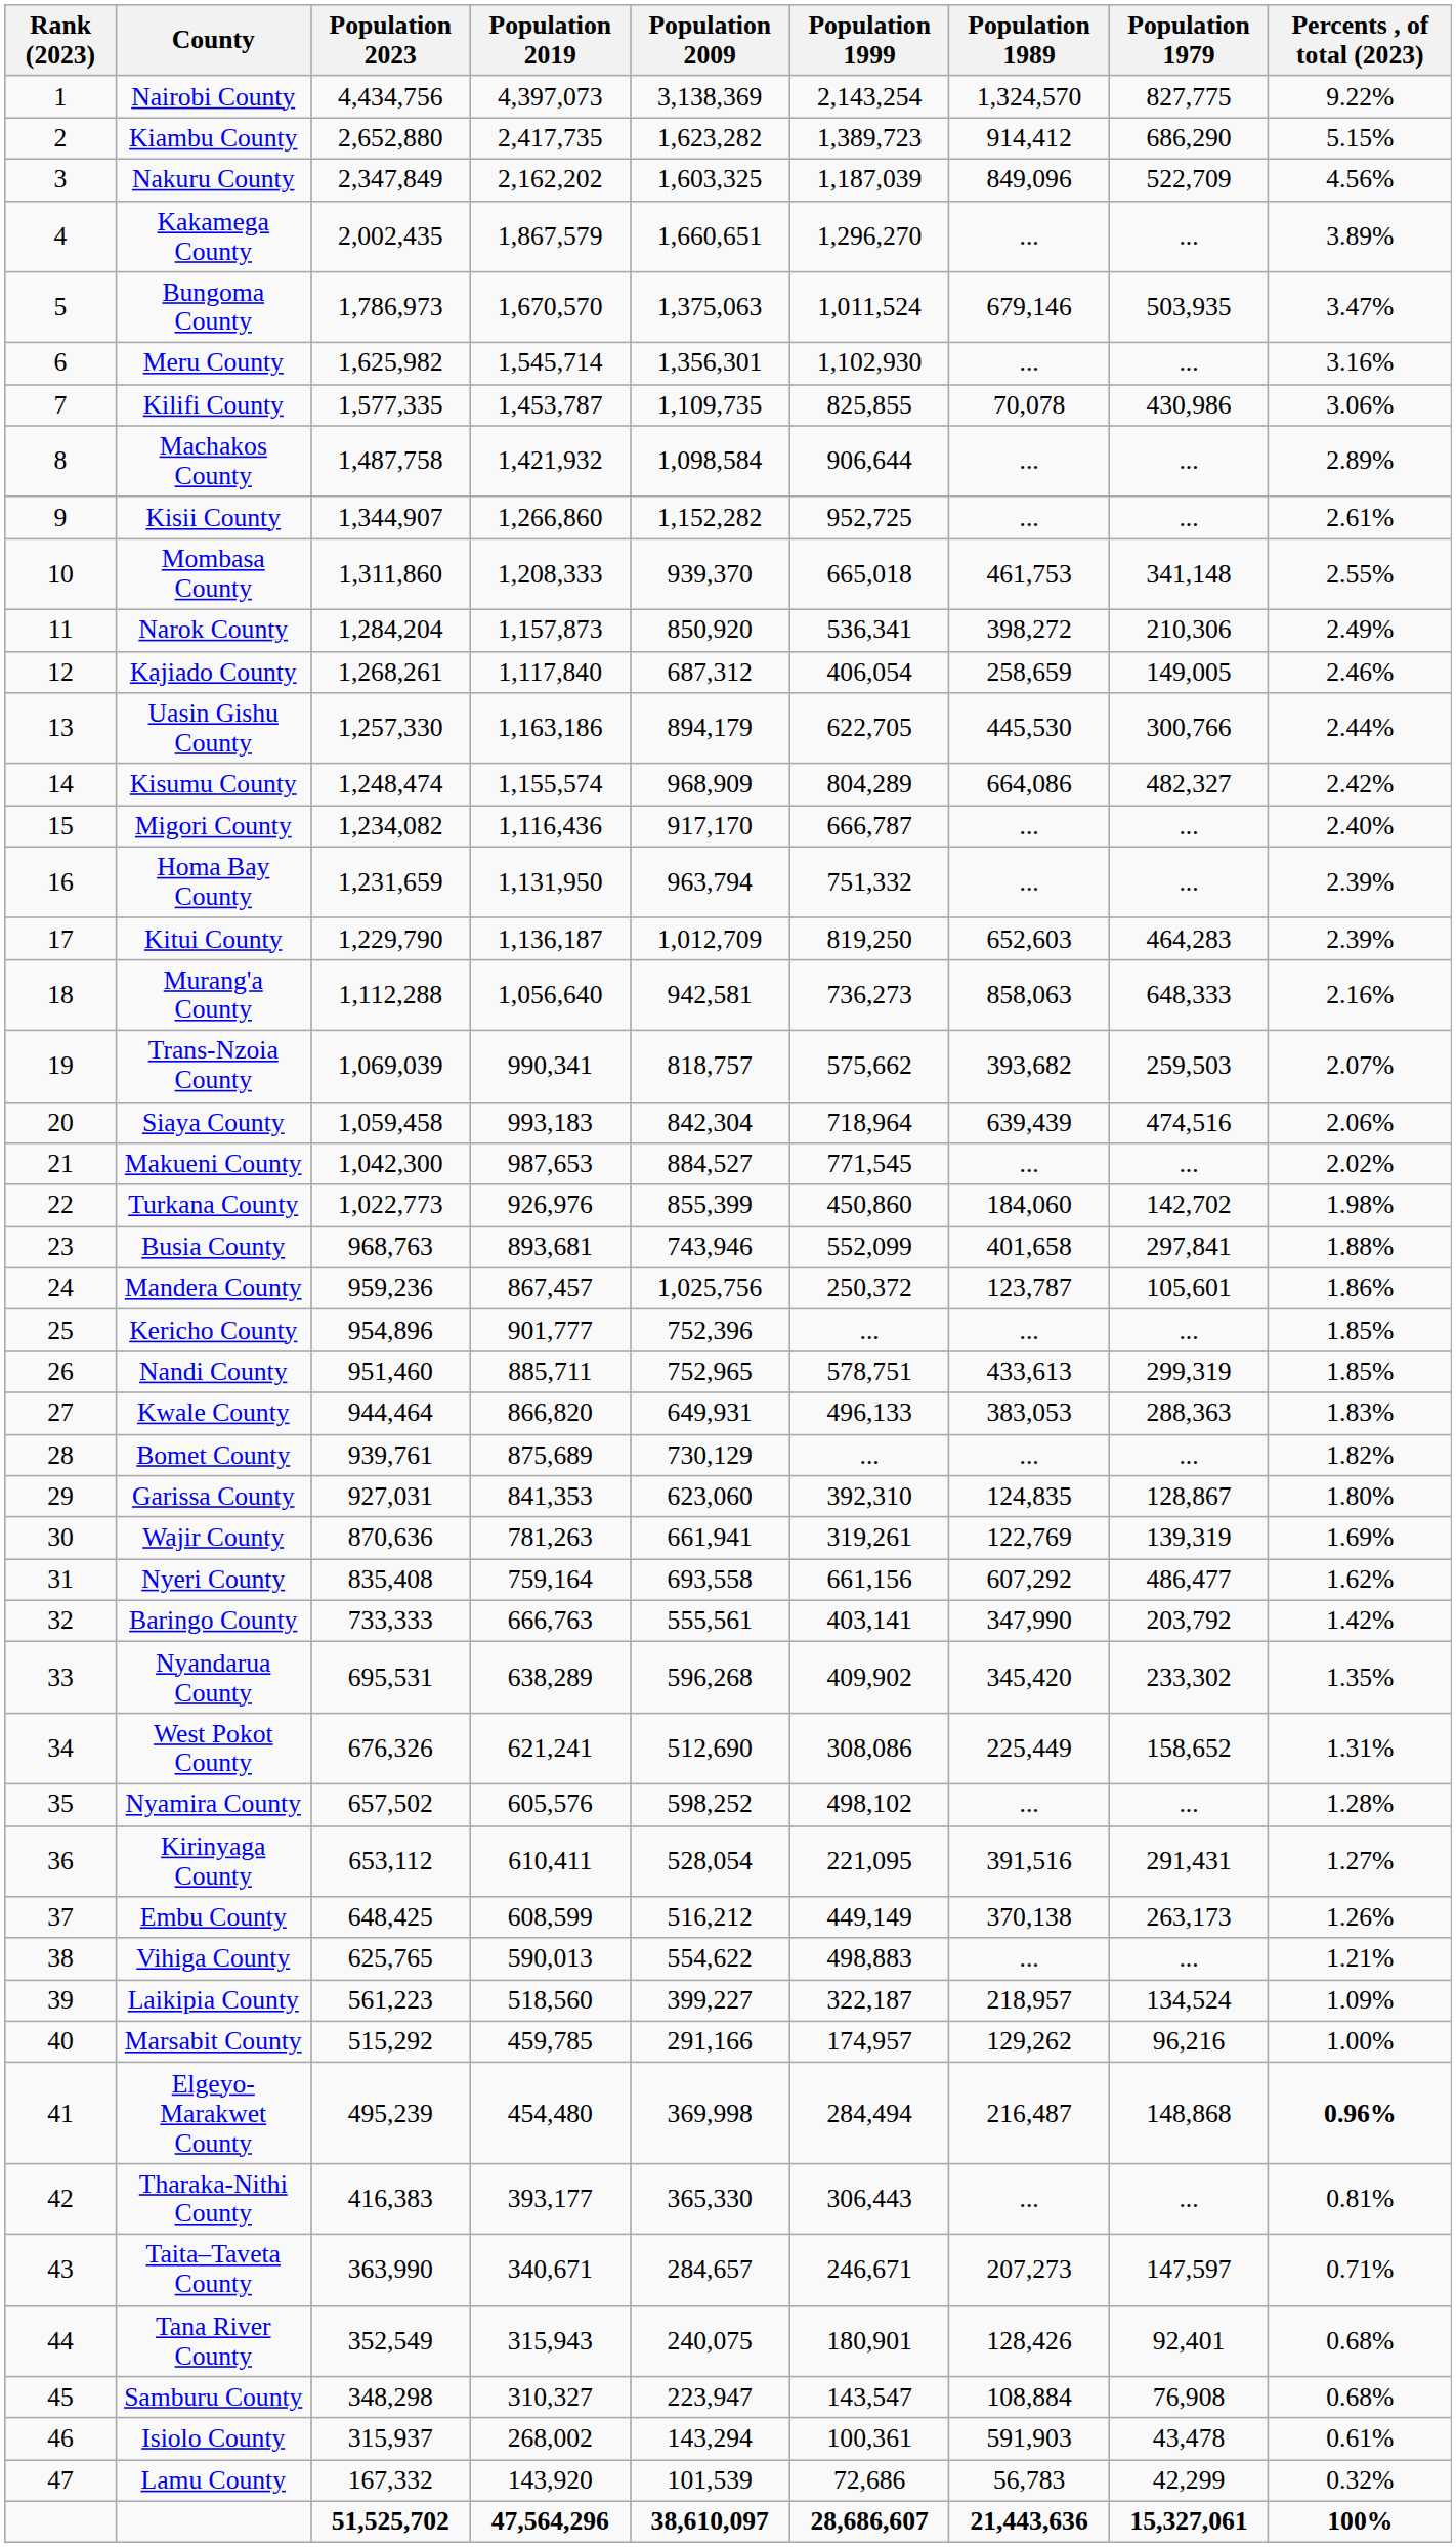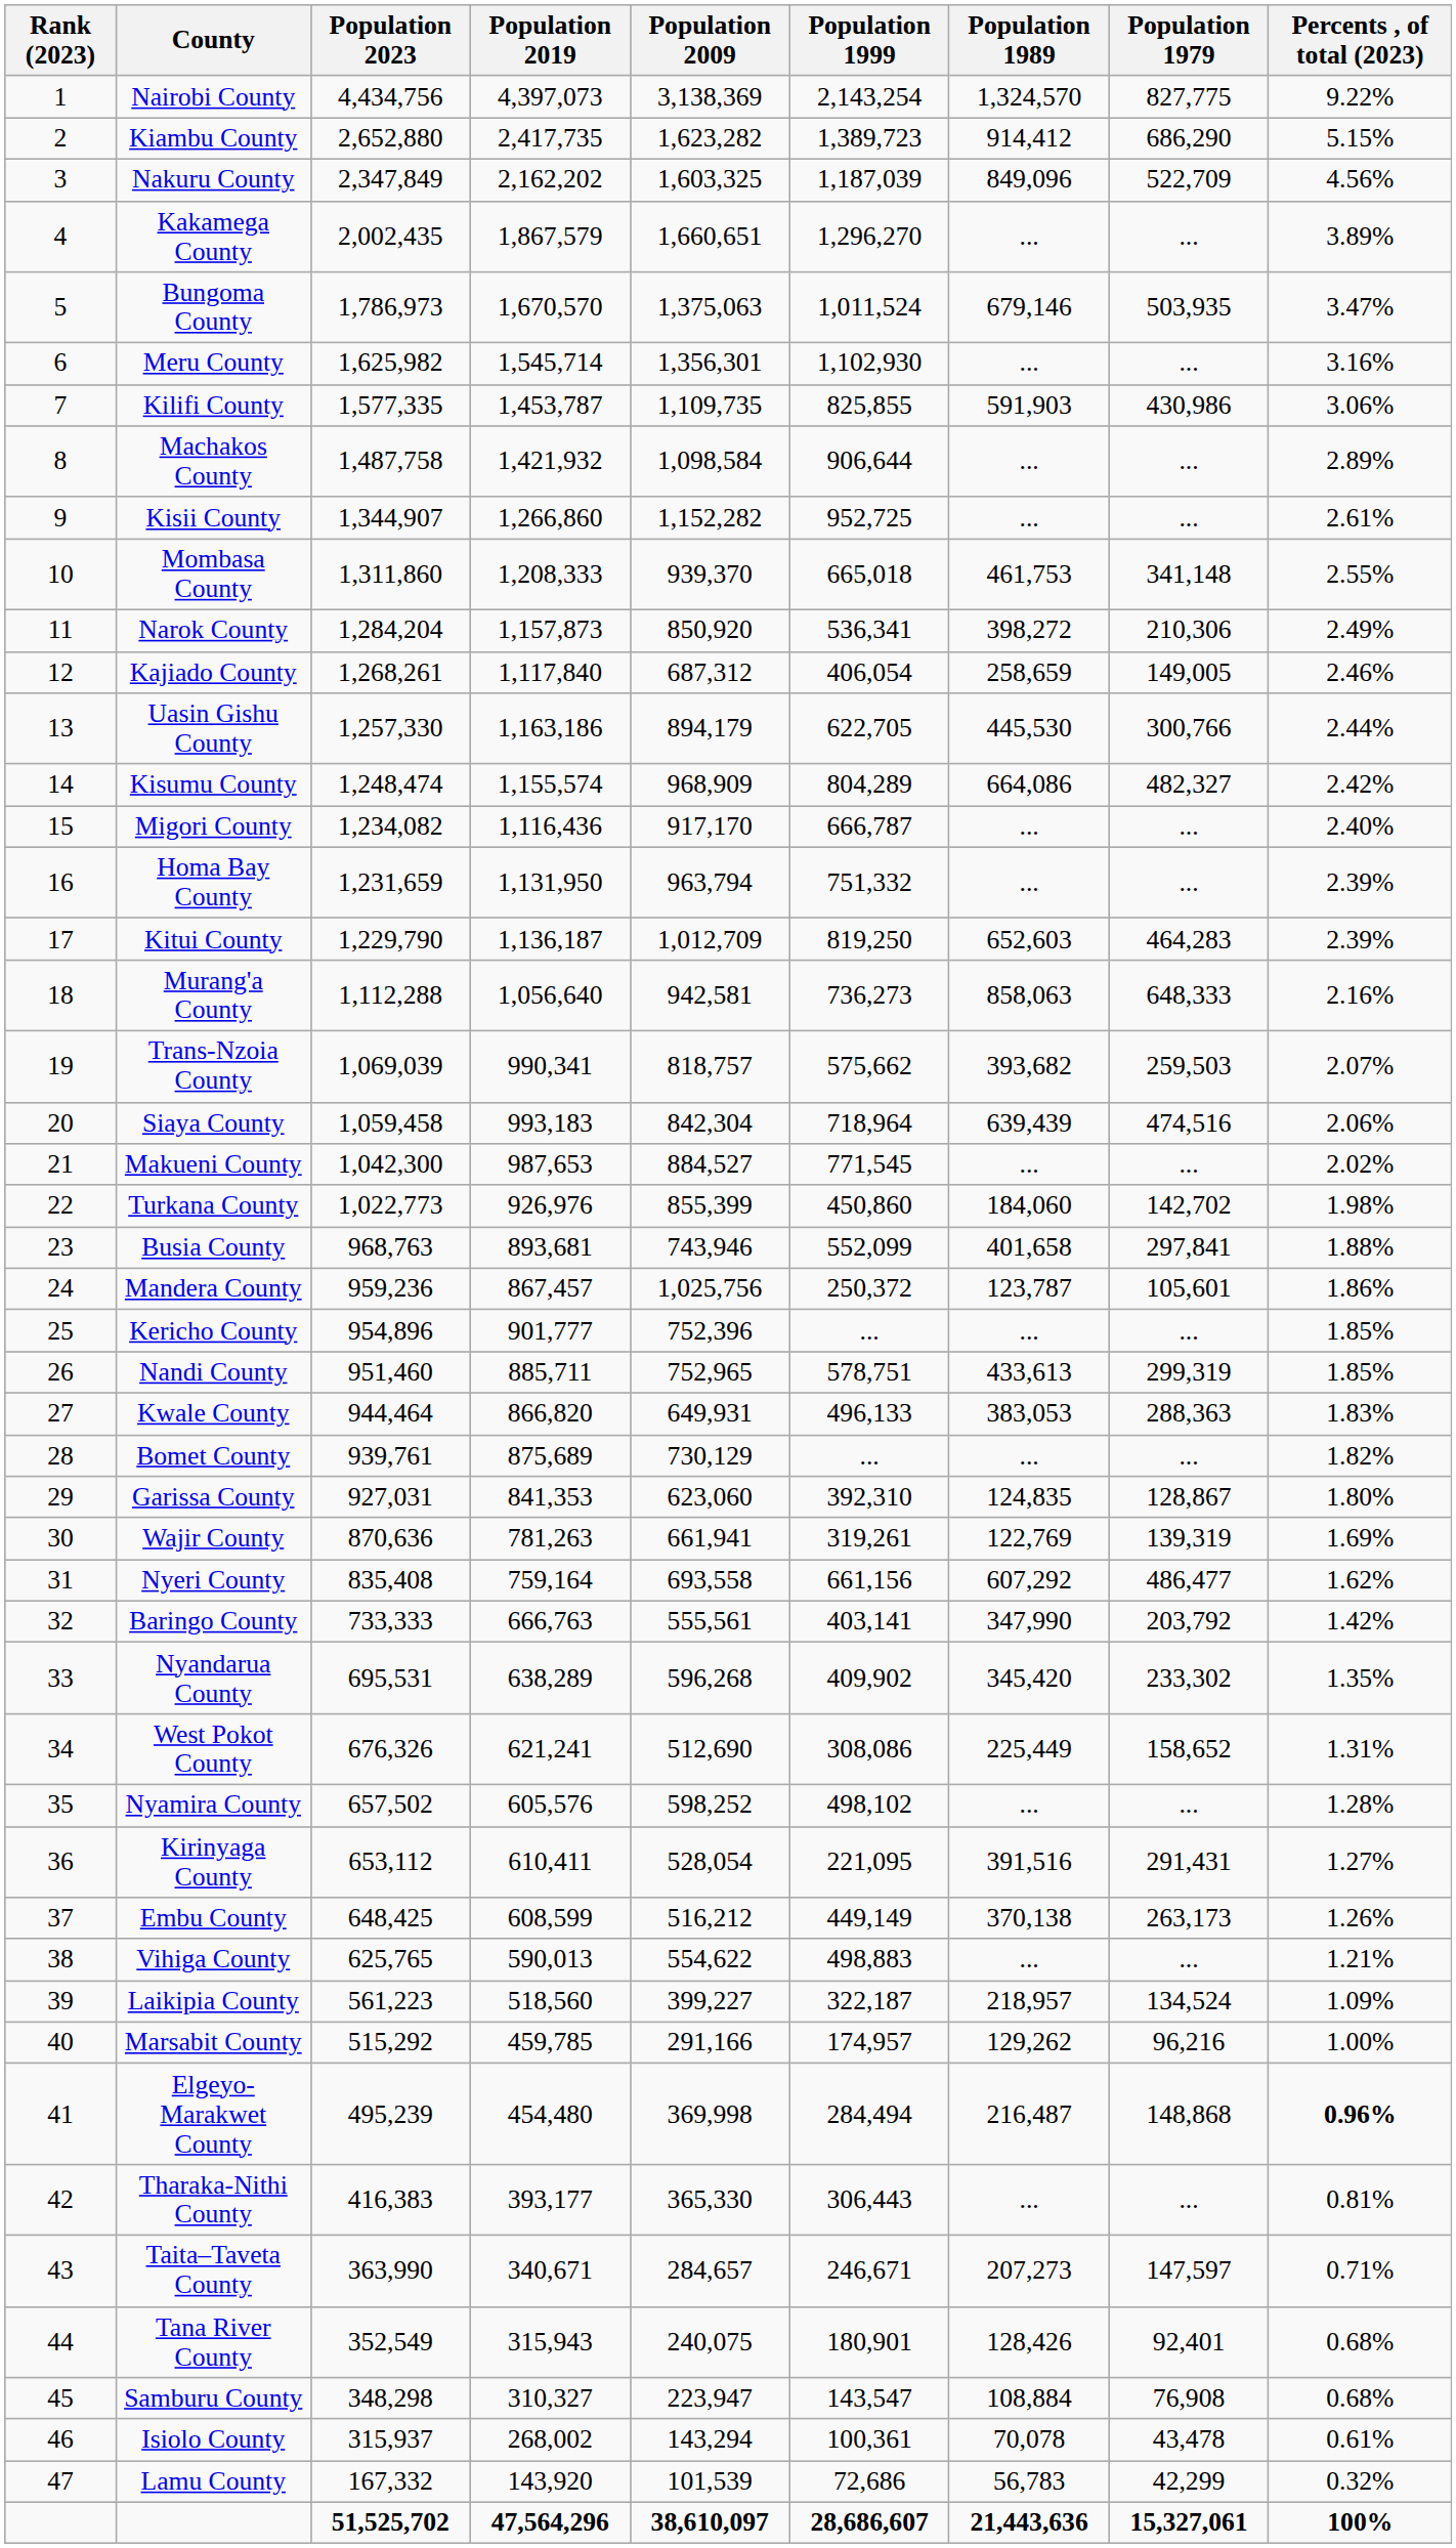Kilifi County | Population 1989: 70,078 -> 591,903
Isiolo County | Population 1989: 591,903 -> 70,078
